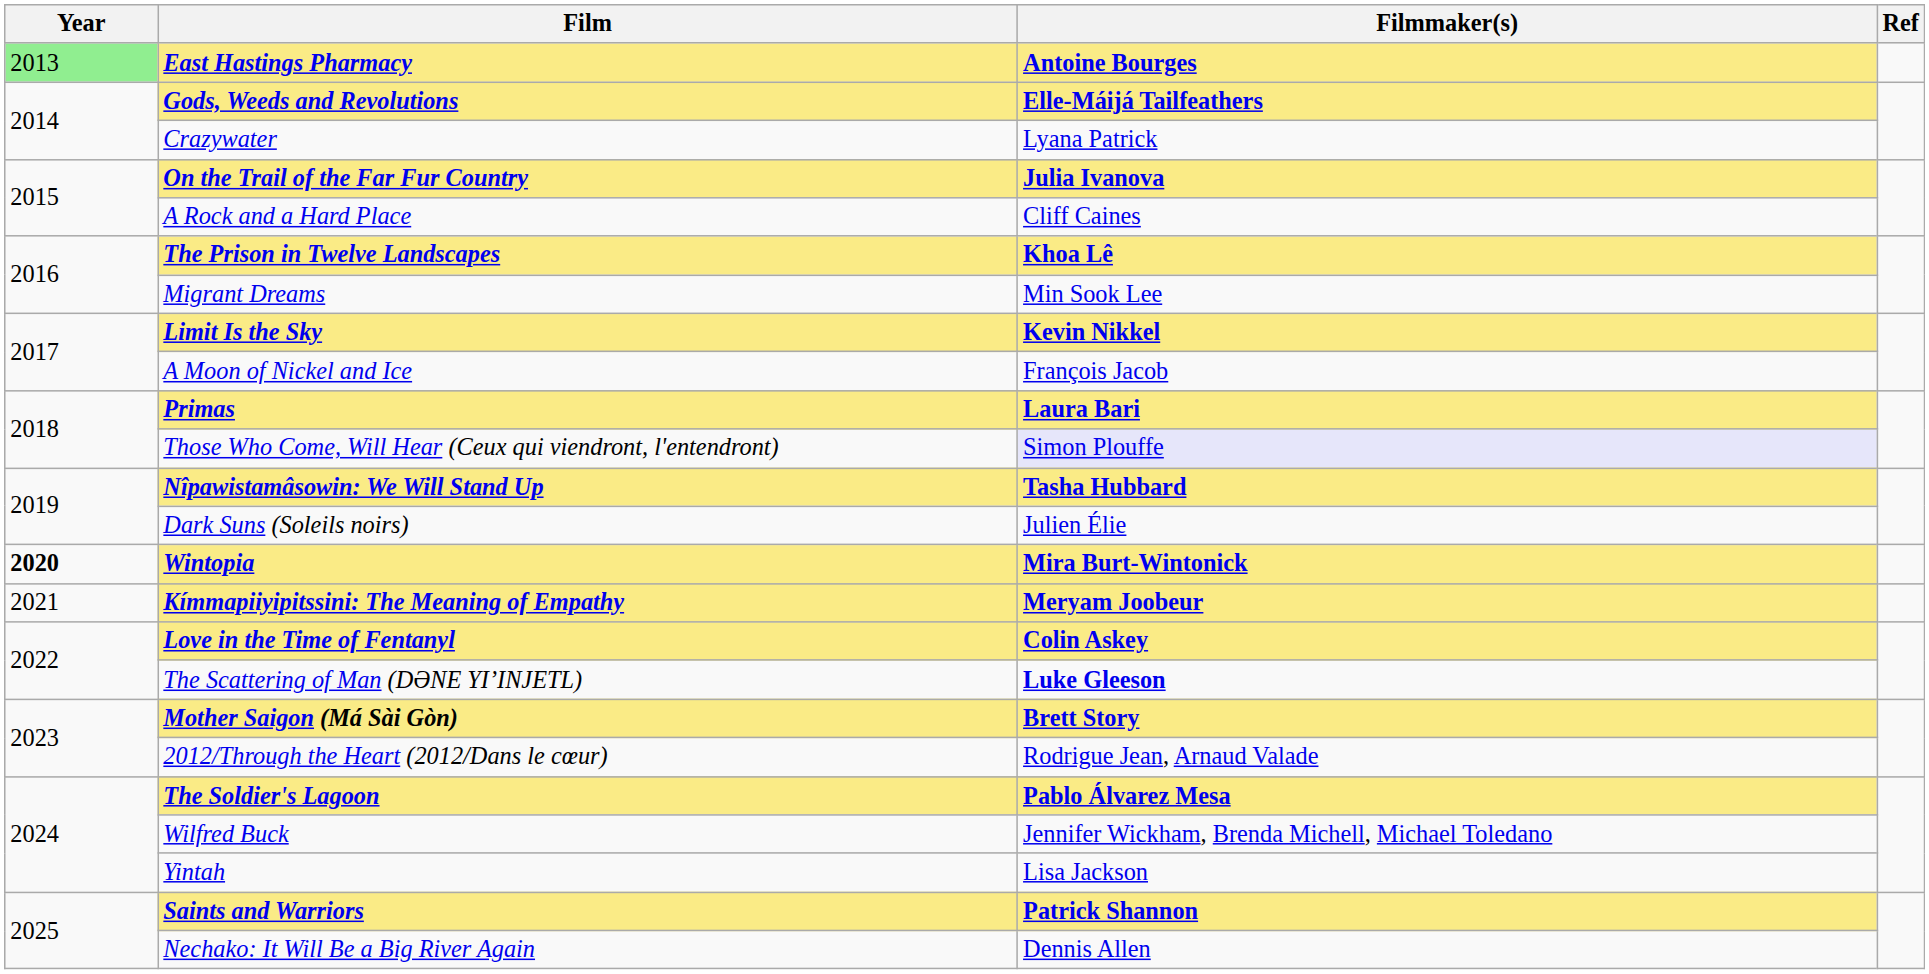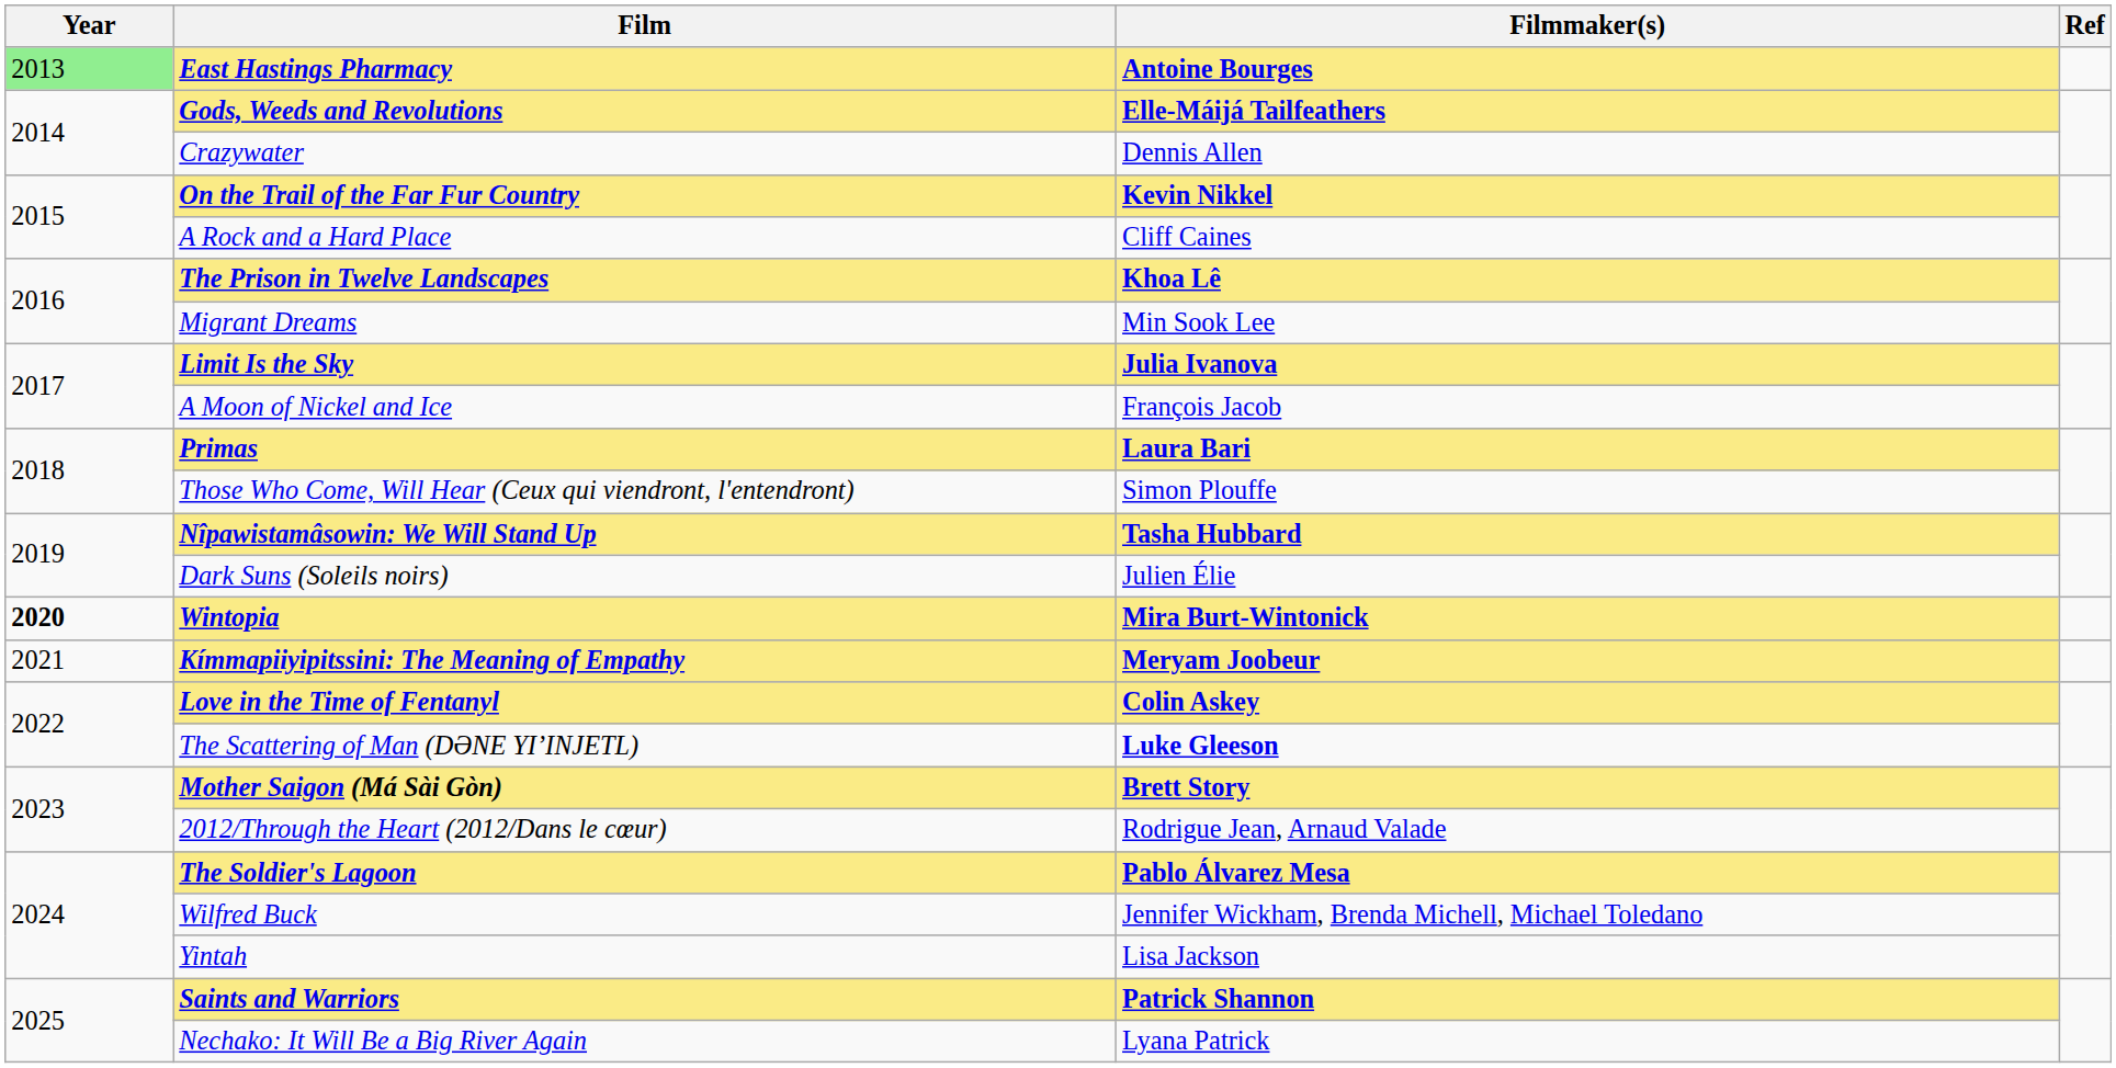Crazywater | Filmmaker(s): Lyana Patrick -> Dennis Allen
On the Trail of the Far Fur Country | Filmmaker(s): Julia Ivanova -> Kevin Nikkel
Limit Is the Sky | Filmmaker(s): Kevin Nikkel -> Julia Ivanova
Those Who Come, Will Hear (Ceux qui viendront, l'entendront) | Filmmaker(s): lavender background -> no background
Nechako: It Will Be a Big River Again | Filmmaker(s): Dennis Allen -> Lyana Patrick
